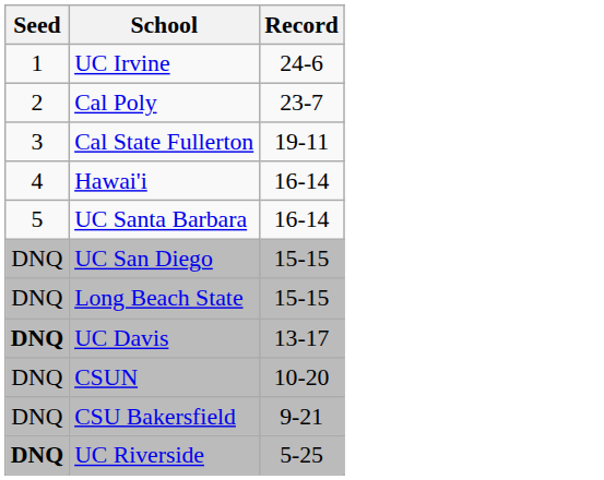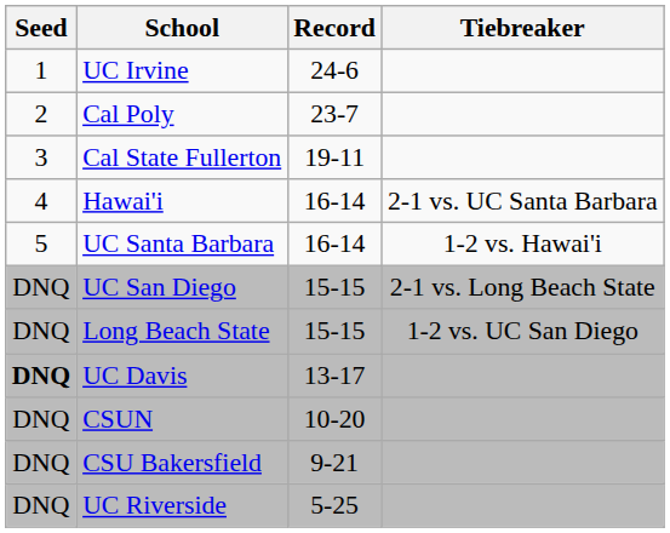+ column: Tiebreaker | 2-1 vs. UC Santa Barbara | 1-2 vs. Hawai'i | 2-1 vs. Long Beach State | 1-2 vs. UC San Diego
UC Riverside | Seed: bold -> normal
